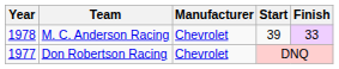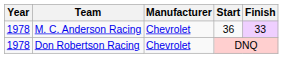M. C. Anderson Racing | Start: 39 -> 36
Don Robertson Racing | Year: 1977 -> 1978
